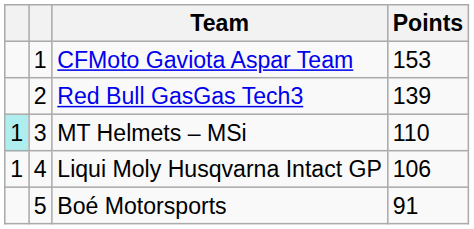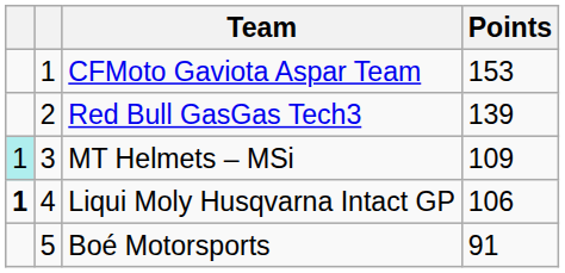MT Helmets – MSi | Points: 110 -> 109
Liqui Moly Husqvarna Intact GP | column 1: normal -> bold
